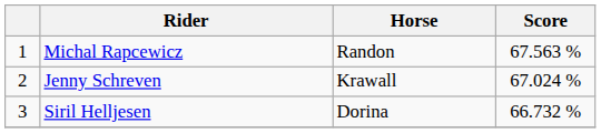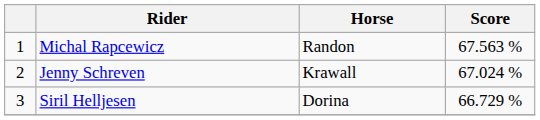Siril Helljesen | Score: 66.732 % -> 66.729 %
